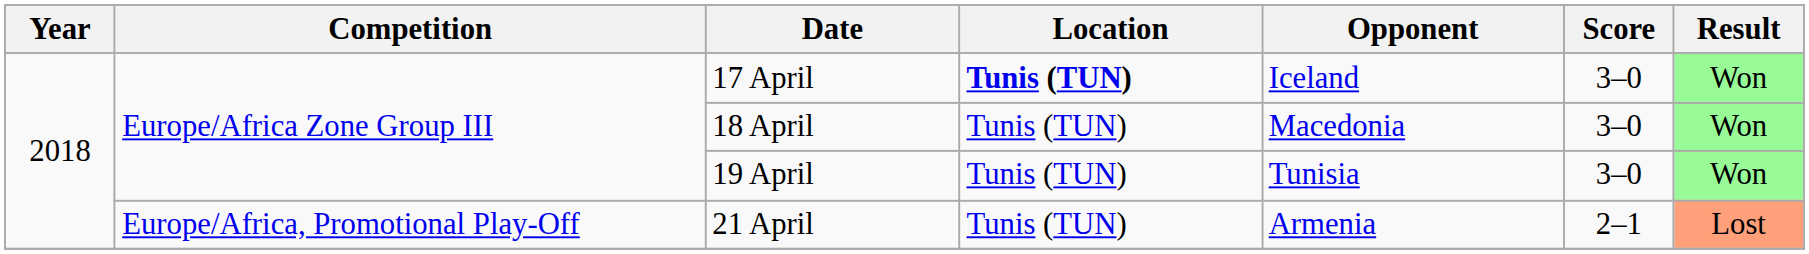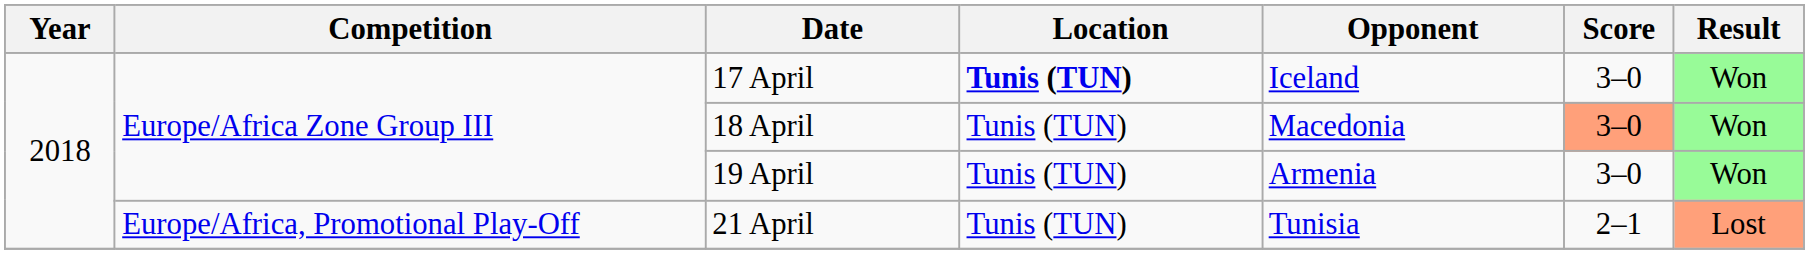18 April | Score: no background -> lightsalmon background
19 April | Opponent: Tunisia -> Armenia
21 April | Opponent: Armenia -> Tunisia
